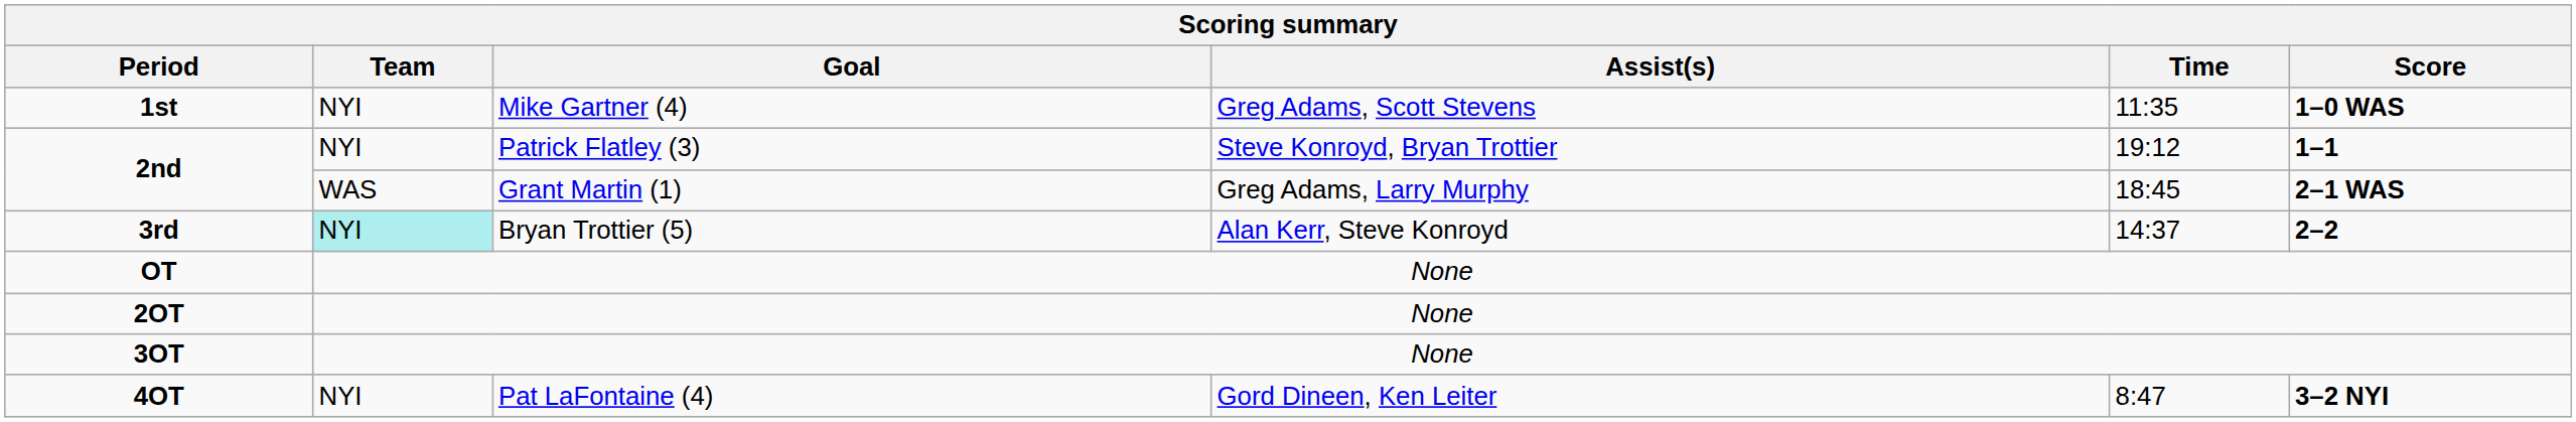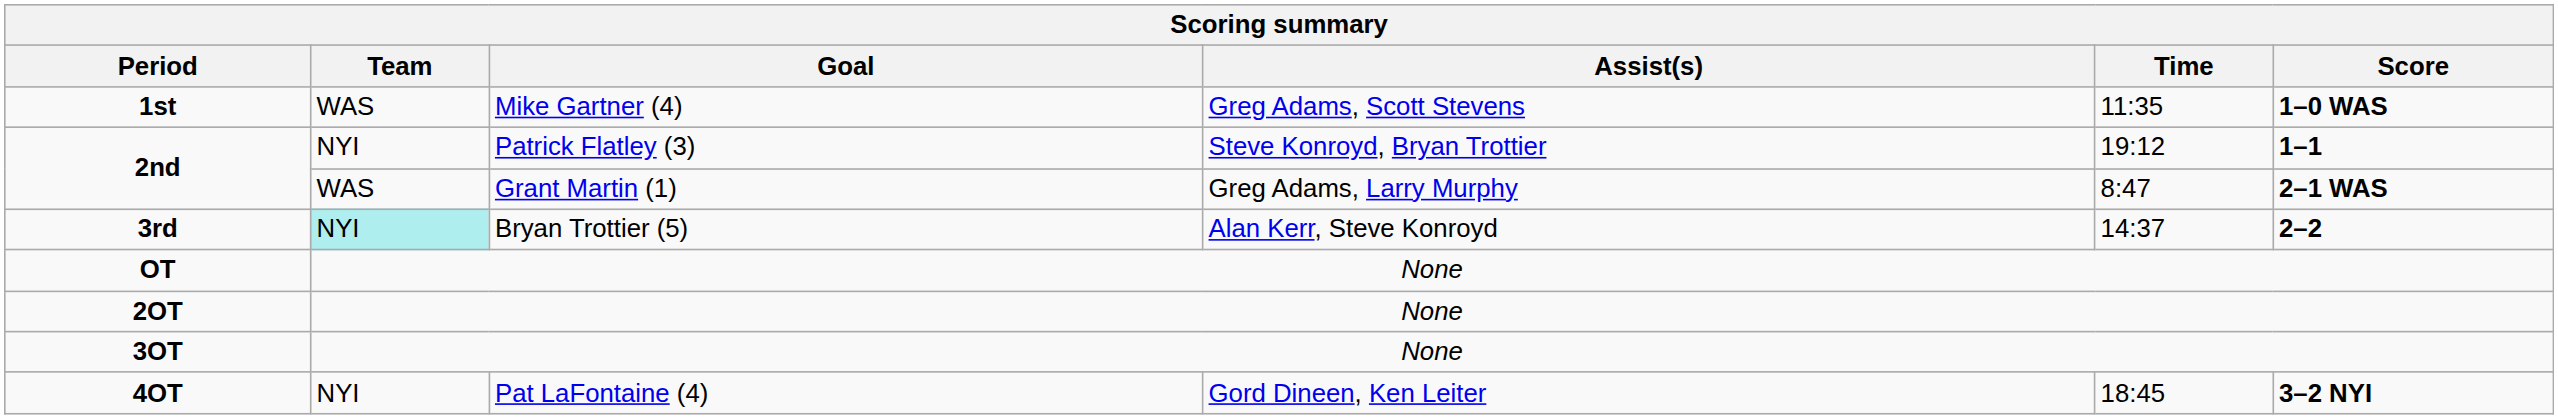1st | Team: NYI -> WAS
2nd / Grant Martin (1) | Time: 18:45 -> 8:47
4OT | Time: 8:47 -> 18:45
